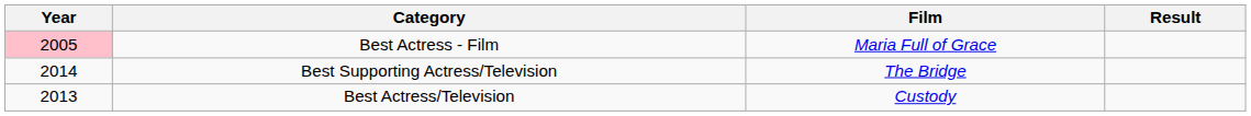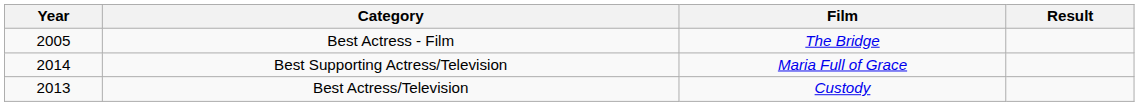Best Actress - Film | Year: pink background -> no background
Best Actress - Film | Film: Maria Full of Grace -> The Bridge
Best Supporting Actress/Television | Film: The Bridge -> Maria Full of Grace
